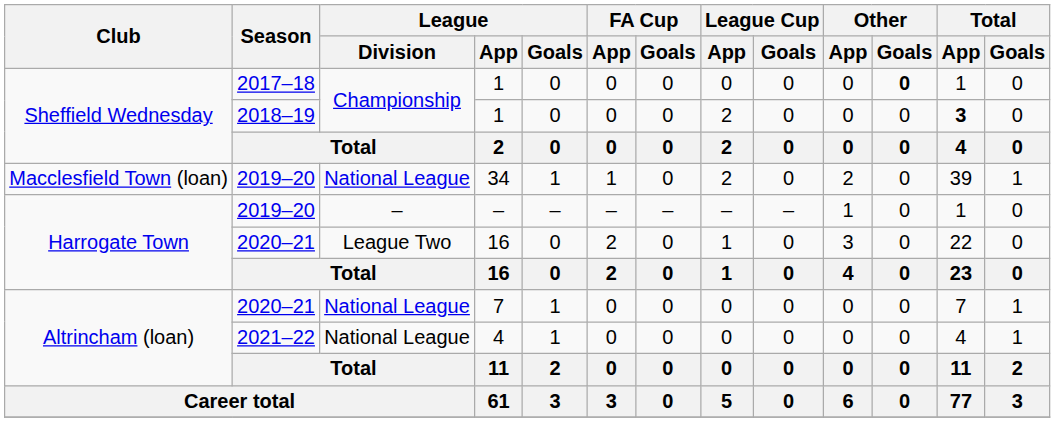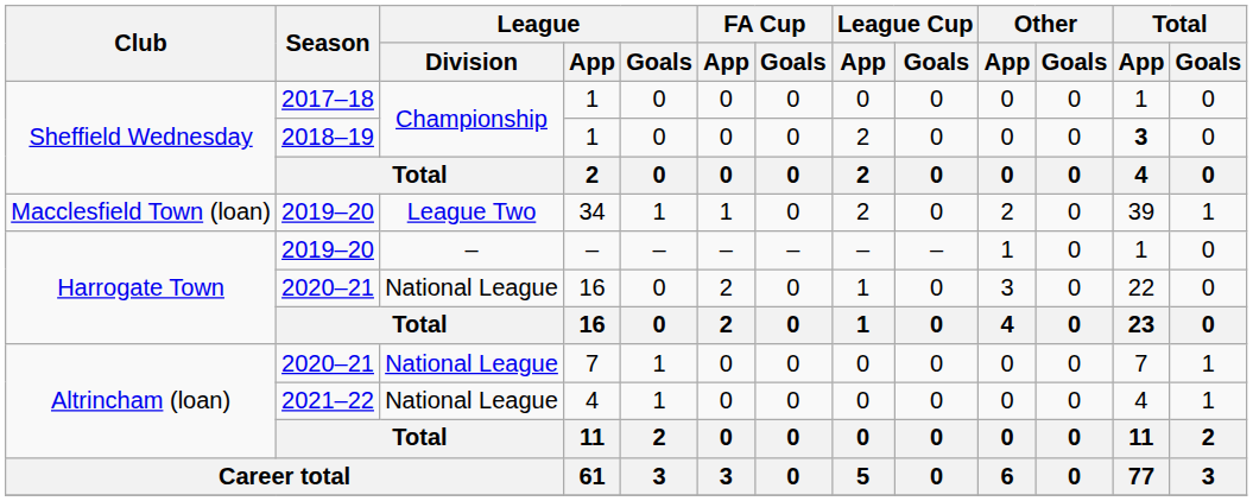2017–18 / 1 | Other / Goals: bold -> normal
34 | League / Division: National League -> League Two
2020–21 / 16 | League / Division: League Two -> National League
